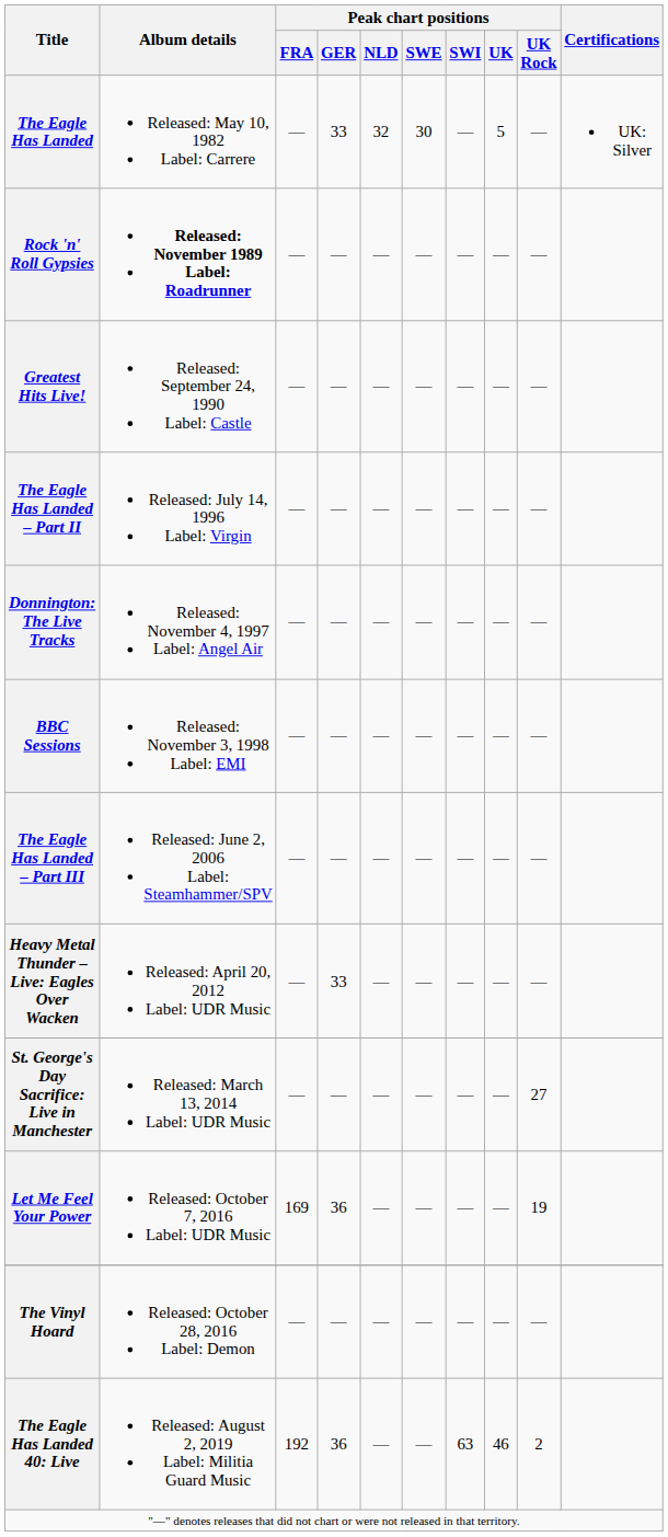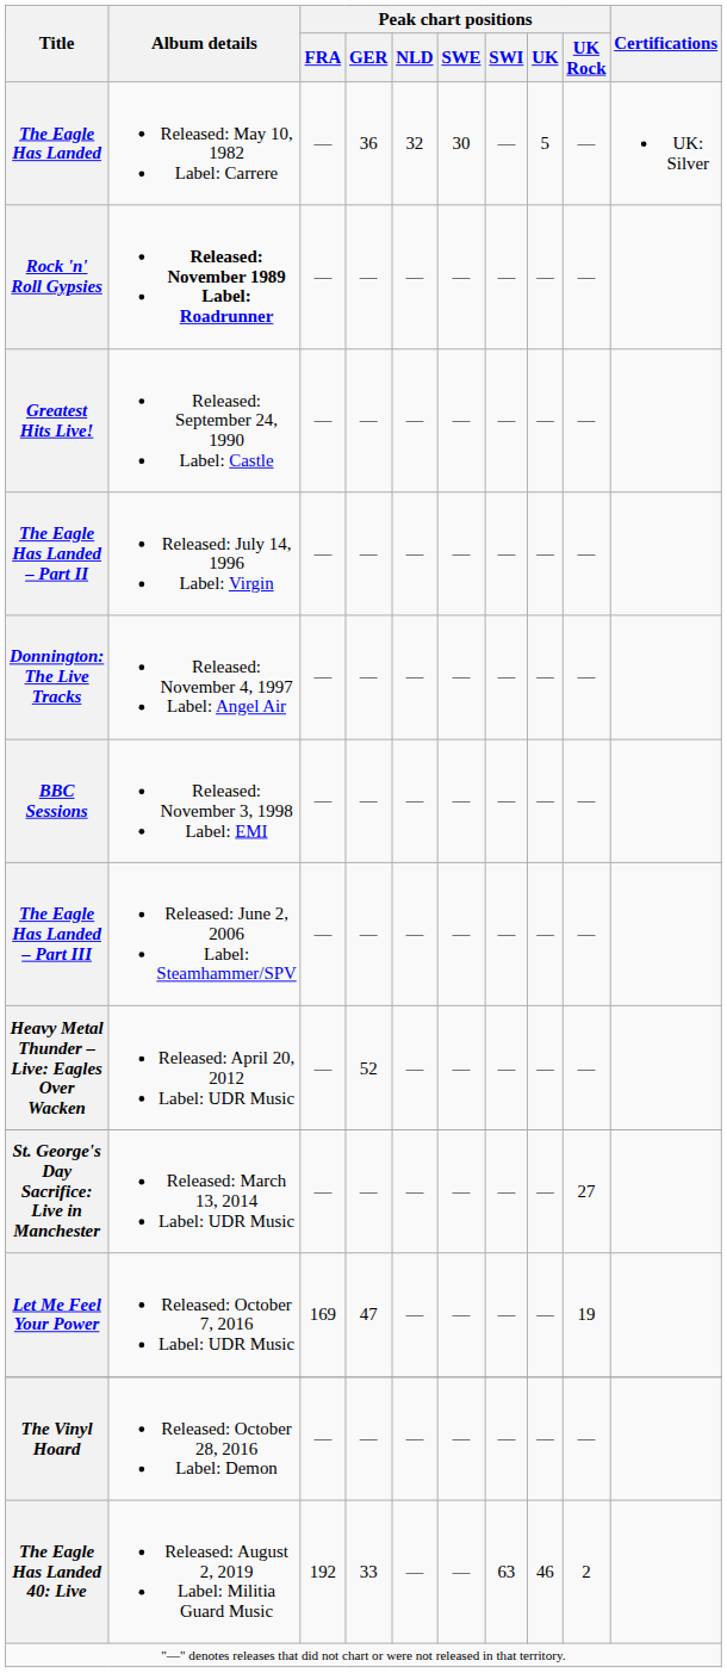The Eagle Has Landed | Peak chart positions / GER: 33 -> 36
Heavy Metal Thunder – Live: Eagles Over Wacken | Peak chart positions / GER: 33 -> 52
Let Me Feel Your Power | Peak chart positions / GER: 36 -> 47
The Eagle Has Landed 40: Live | Peak chart positions / GER: 36 -> 33
